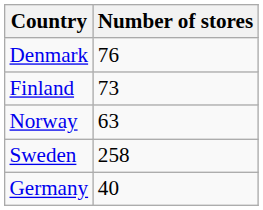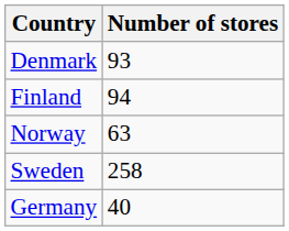Denmark | Number of stores: 76 -> 93
Finland | Number of stores: 73 -> 94
